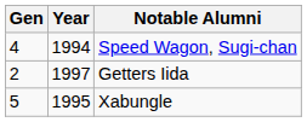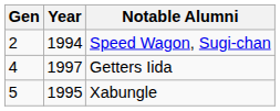Speed Wagon, Sugi-chan | Gen: 4 -> 2
Getters Iida | Gen: 2 -> 4
